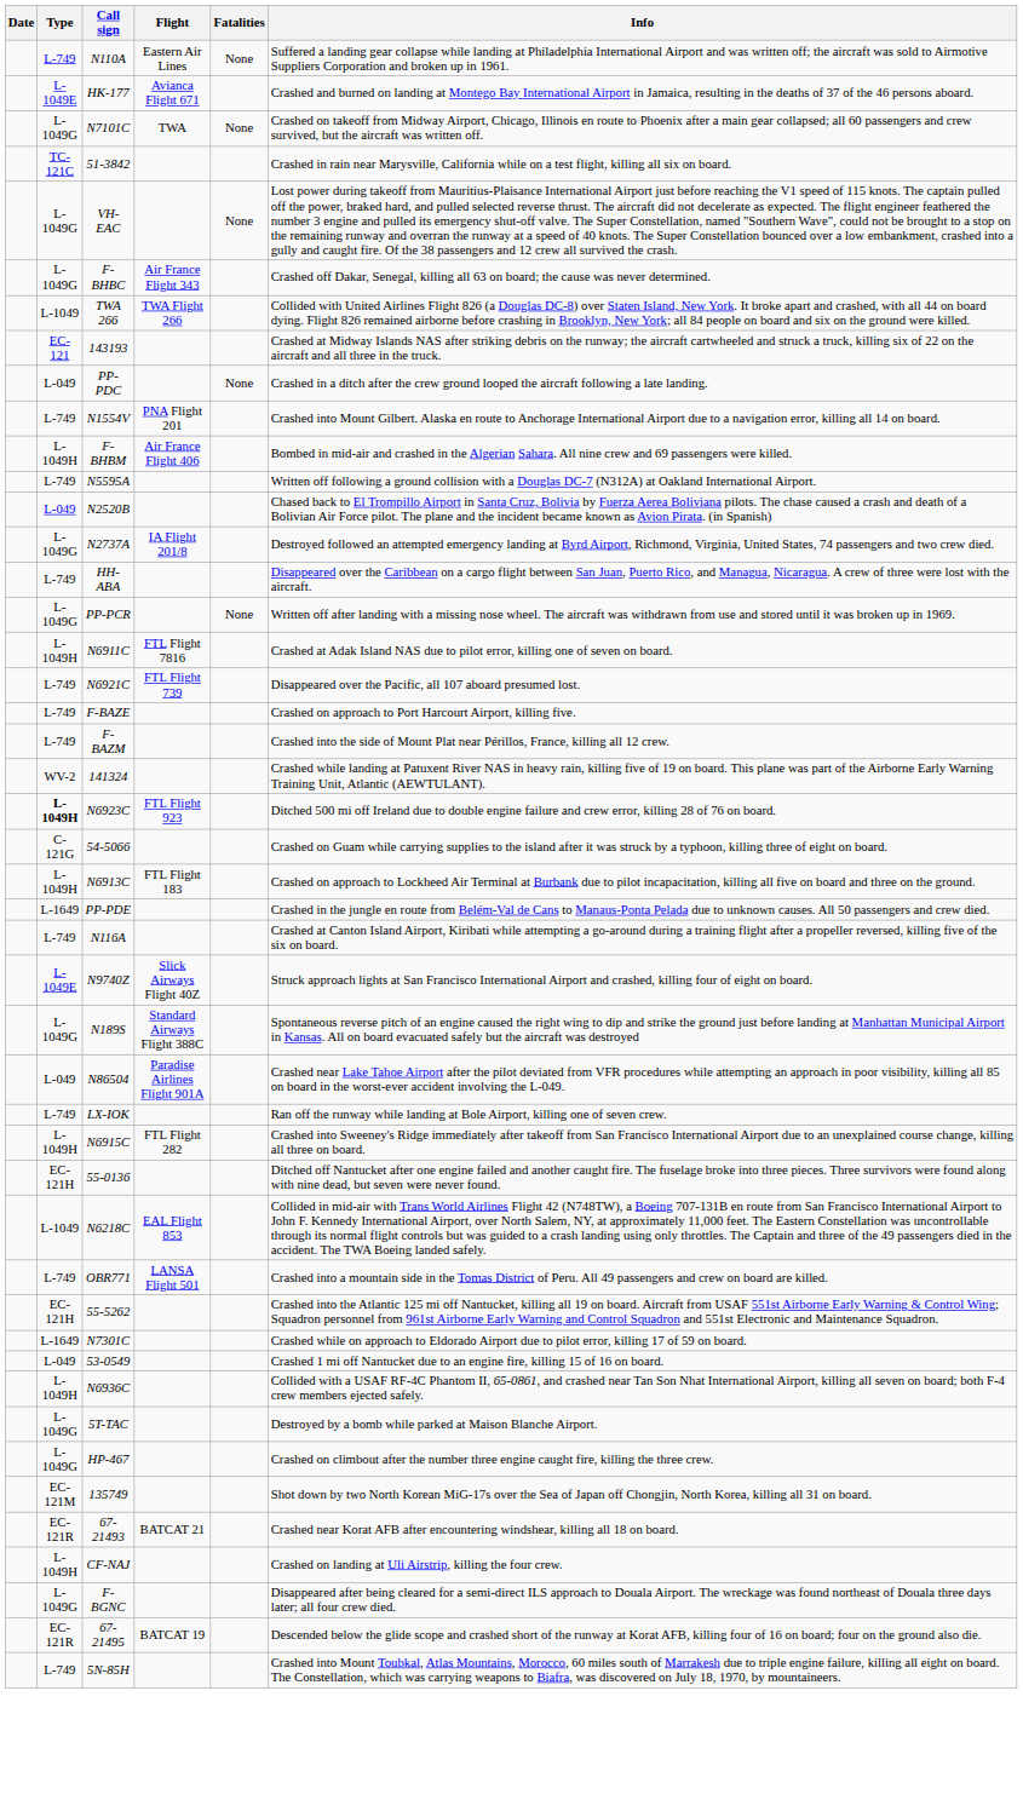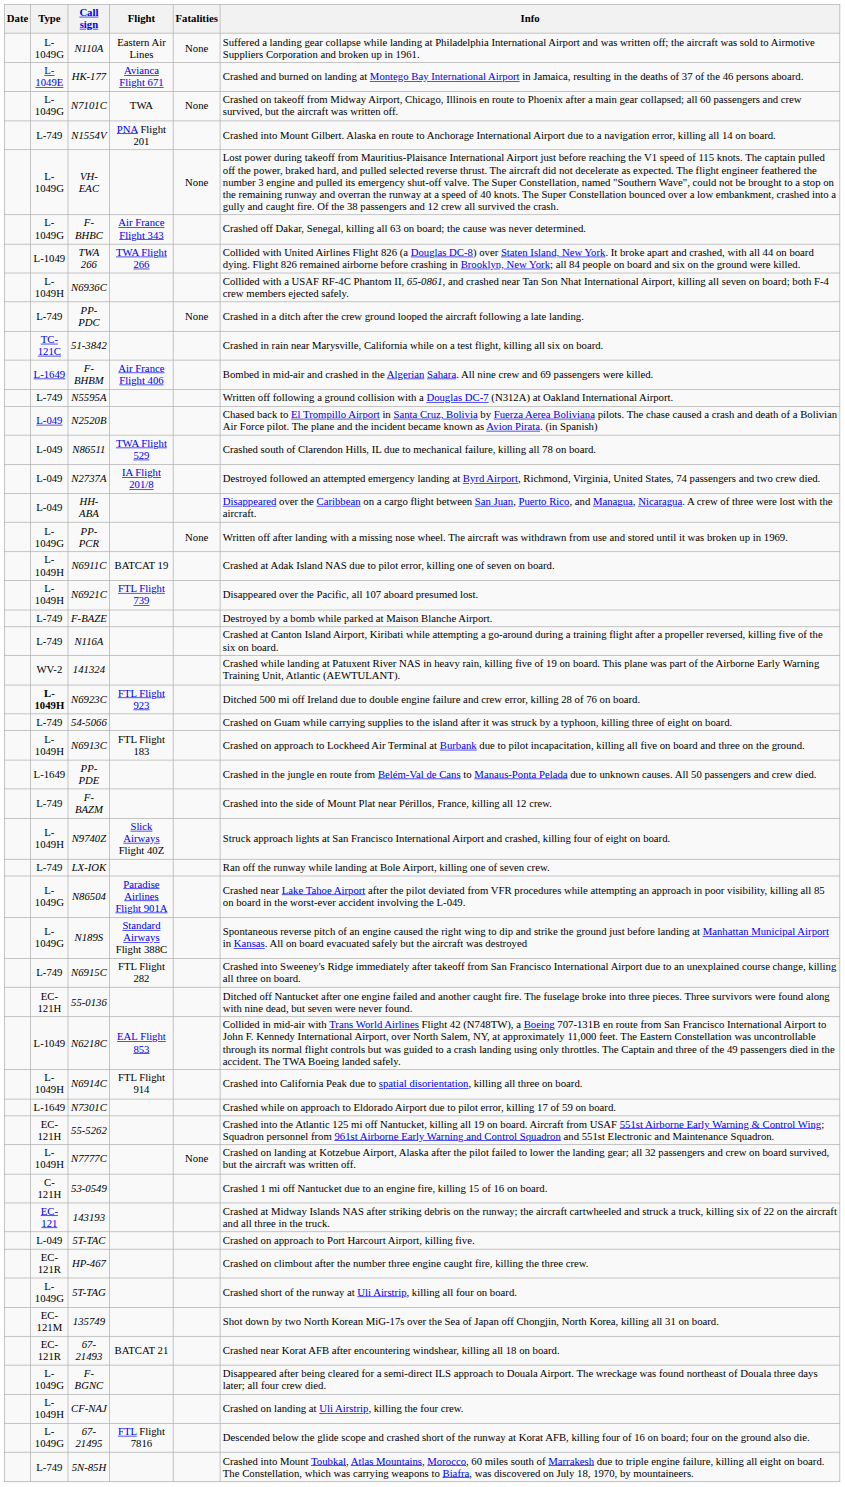N110A | Type: L-749 -> L-1049G
rows swapped: N1554V <-> 51-3842
rows swapped: 143193 <-> N6936C
PP-PDC | Type: L-049 -> L-749
F-BHBM | Type: L-1049H -> L-1649
+ row: L-049 | N86511 | TWA Flight 529 | Crashed south of Clarendon Hills, IL due to mechanical failure, killing all 78 on board.
N2737A | Type: L-1049G -> L-049
HH-ABA | Type: L-749 -> L-049
N6911C | Flight: FTL Flight 7816 -> BATCAT 19
N6921C | Type: L-749 -> L-1049H
F-BAZE | Info: Crashed on approach to Port Harcourt Airport, killing five. -> Destroyed by a bomb while parked at Maison Blanche Airport.
rows swapped: N116A <-> F-BAZM
54-5066 | Type: C-121G -> L-749
N9740Z | Type: L-1049E -> L-1049H
rows swapped: N189S <-> LX-IOK
N86504 | Type: L-049 -> L-1049G
N6915C | Type: L-1049H -> L-749
+ row: L-1049H | N6914C | FTL Flight 914 | Crashed into California Peak due to spatial disorientation, killing all three on board.
- row: L-749 | OBR771 | LANSA Flight 501 | Crashed into a mountain side in the Tomas District of Peru. All 49 passengers and crew on board are killed.
rows swapped: 55-5262 <-> N7301C
+ row: L-1049H | N7777C | None | Crashed on landing at Kotzebue Airport, Alaska after the pilot failed to lower the landing gear; all 32 passengers and crew on board survived, but the aircraft was written off.
53-0549 | Type: L-049 -> C-121H
5T-TAC | Type: L-1049G -> L-049
5T-TAC | Info: Destroyed by a bomb while parked at Maison Blanche Airport. -> Crashed on approach to Port Harcourt Airport, killing five.
HP-467 | Type: L-1049G -> EC-121R
+ row: L-1049G | 5T-TAG | Crashed short of the runway at Uli Airstrip, killing all four on board.
rows swapped: CF-NAJ <-> F-BGNC
67-21495 | Type: EC-121R -> L-1049G
67-21495 | Flight: BATCAT 19 -> FTL Flight 7816
